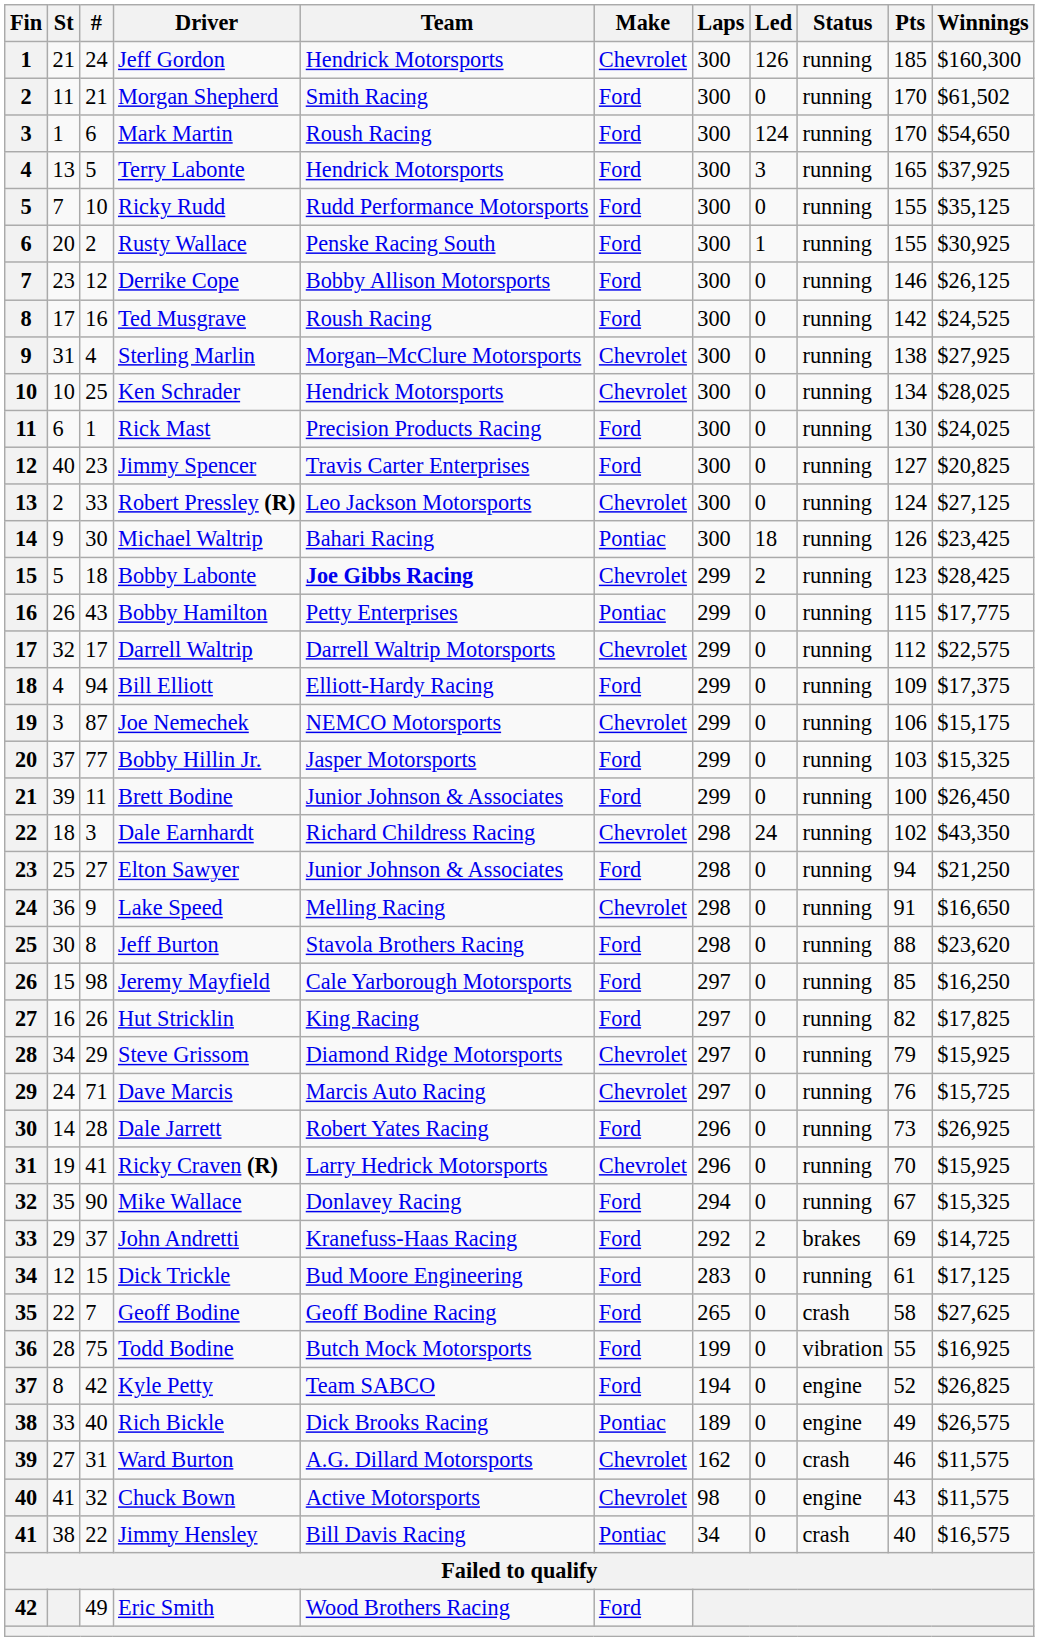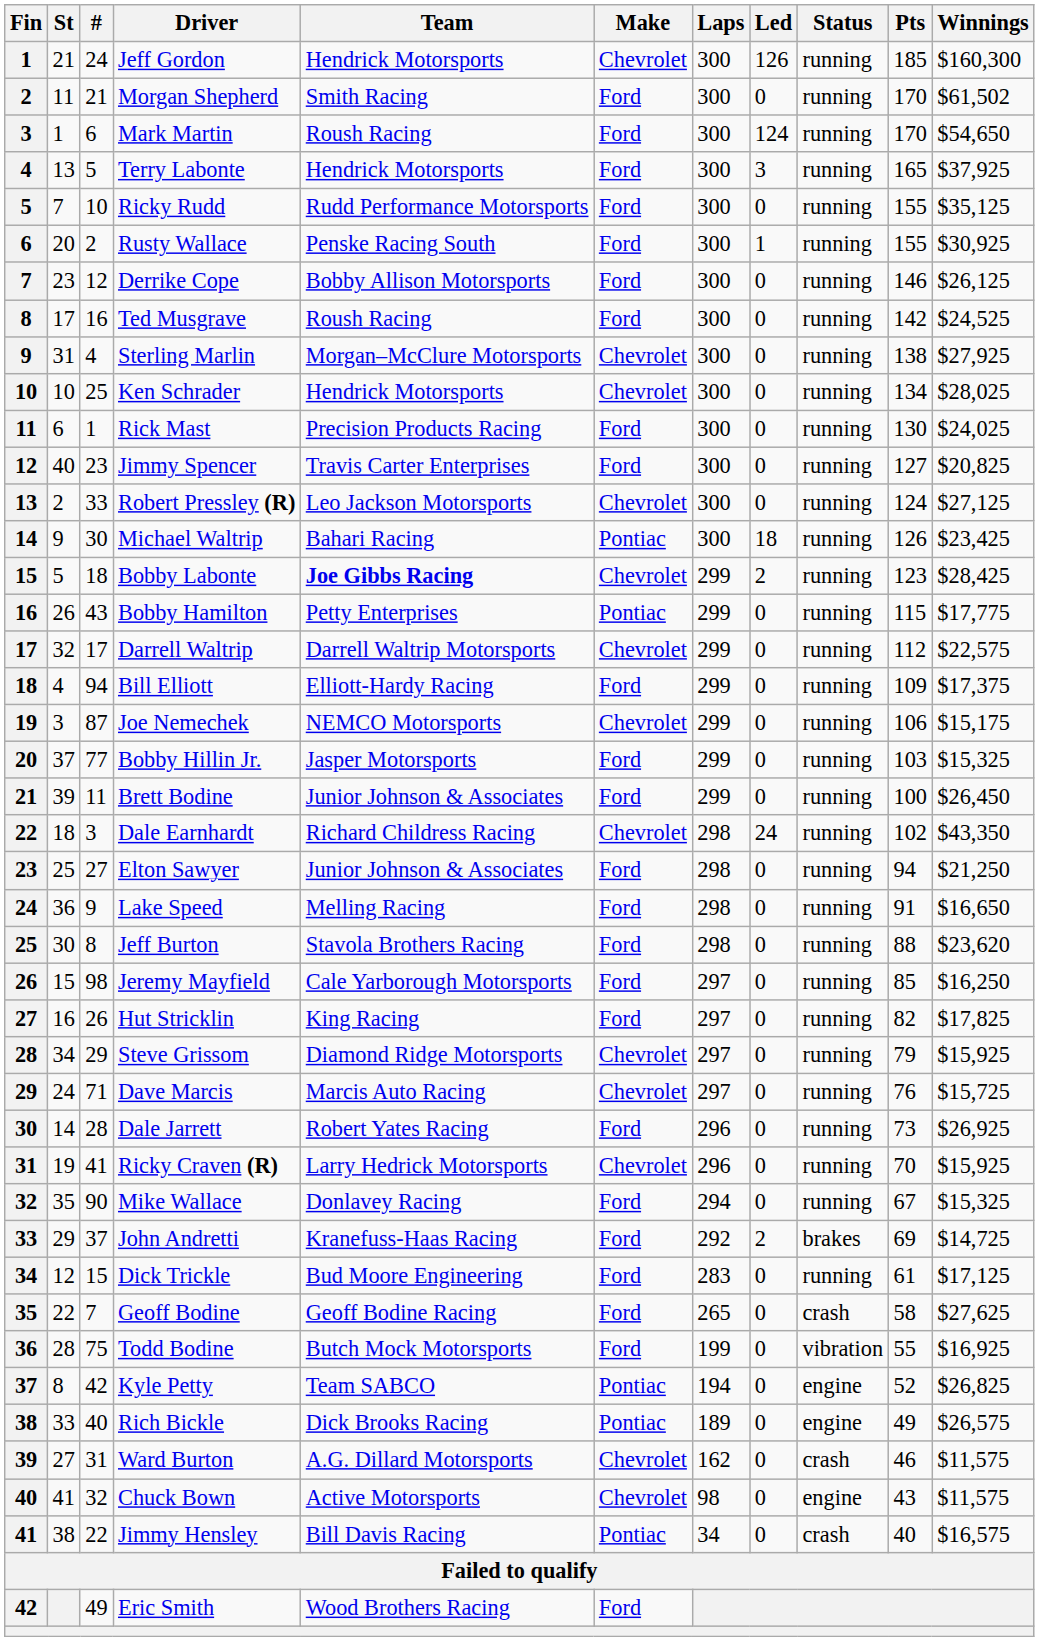Lake Speed | Make: Chevrolet -> Ford
Kyle Petty | Make: Ford -> Pontiac
